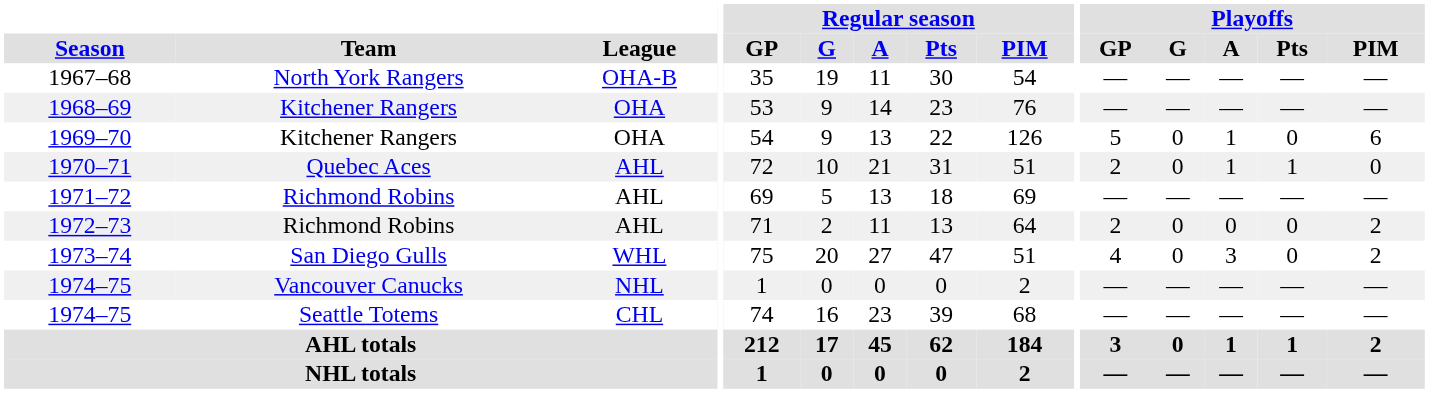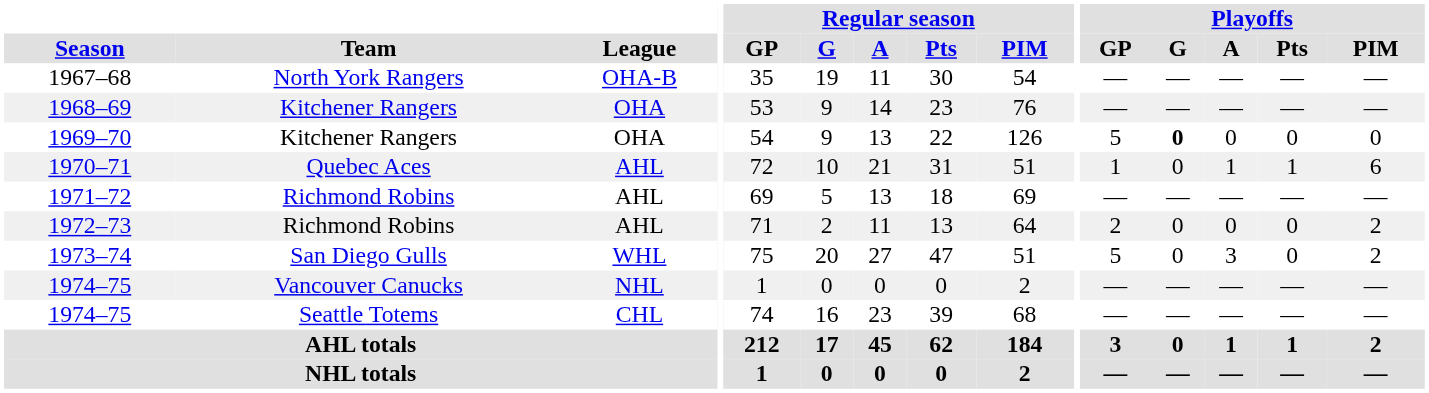1969–70 | Playoffs / G: normal -> bold
1969–70 | Playoffs / A: 1 -> 0
1969–70 | Playoffs / PIM: 6 -> 0
1970–71 | Playoffs / GP: 2 -> 1
1970–71 | Playoffs / PIM: 0 -> 6
1973–74 | Playoffs / GP: 4 -> 5
